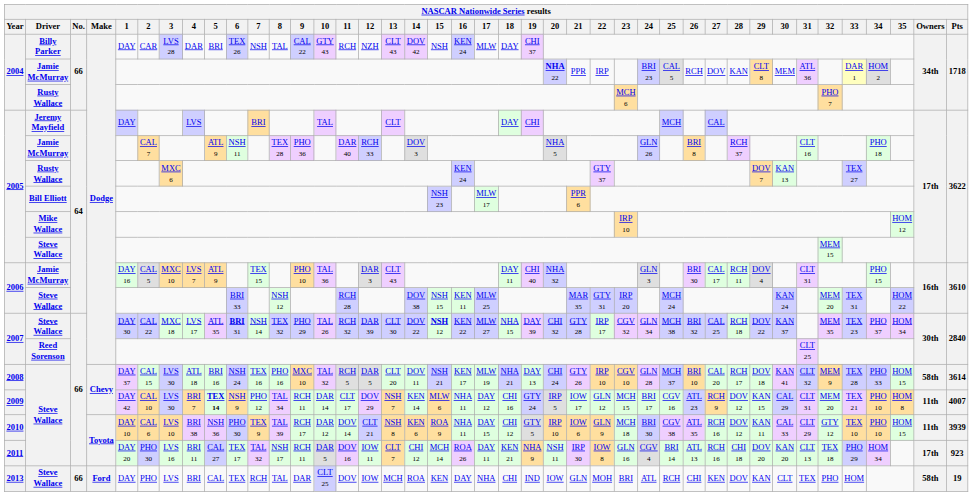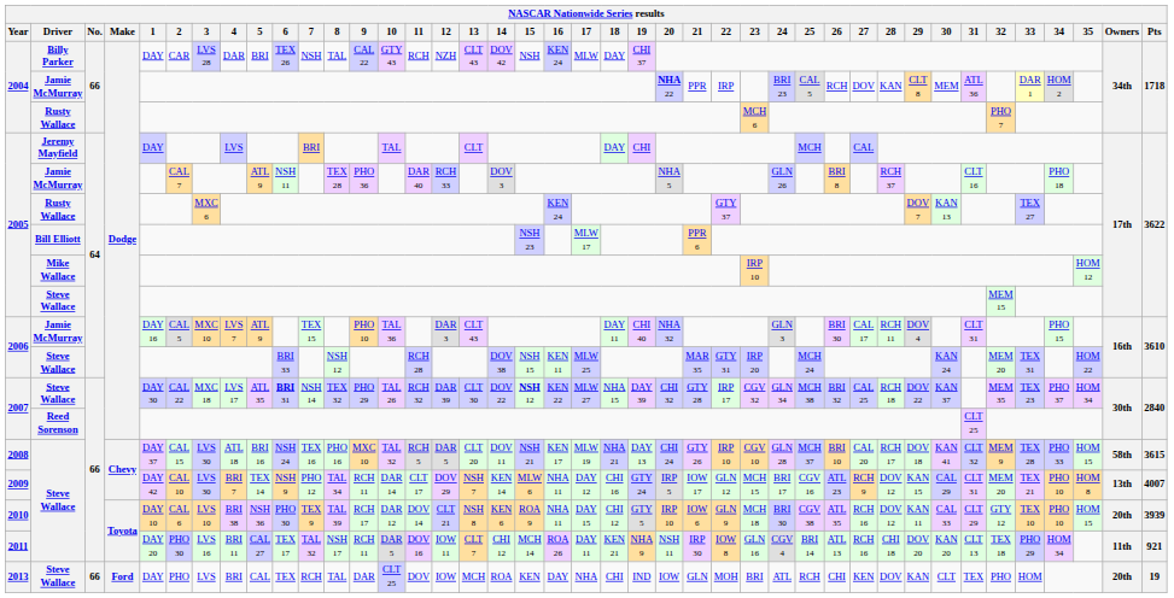2008 | Pts: 3614 -> 3615
2009 | 5: bold -> normal
2009 | Owners: 11th -> 13th
2010 | Owners: 11th -> 20th
2011 | Owners: 17th -> 11th
2011 | Pts: 923 -> 921
2013 | Owners: 58th -> 20th
